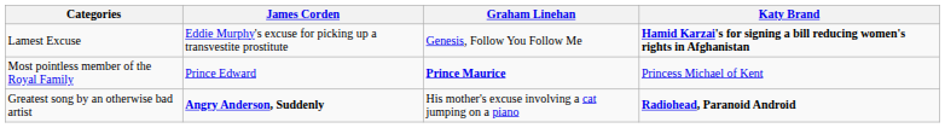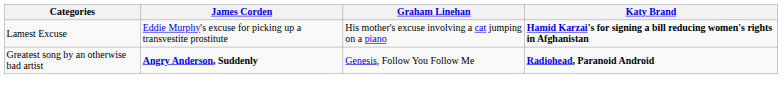Lamest Excuse | Graham Linehan: Genesis, Follow You Follow Me -> His mother's excuse involving a cat jumping on a piano
- row: Most pointless member of the Royal Family | Prince Edward | Prince Maurice | Princess Michael of Kent
Greatest song by an otherwise bad artist | Graham Linehan: His mother's excuse involving a cat jumping on a piano -> Genesis, Follow You Follow Me
